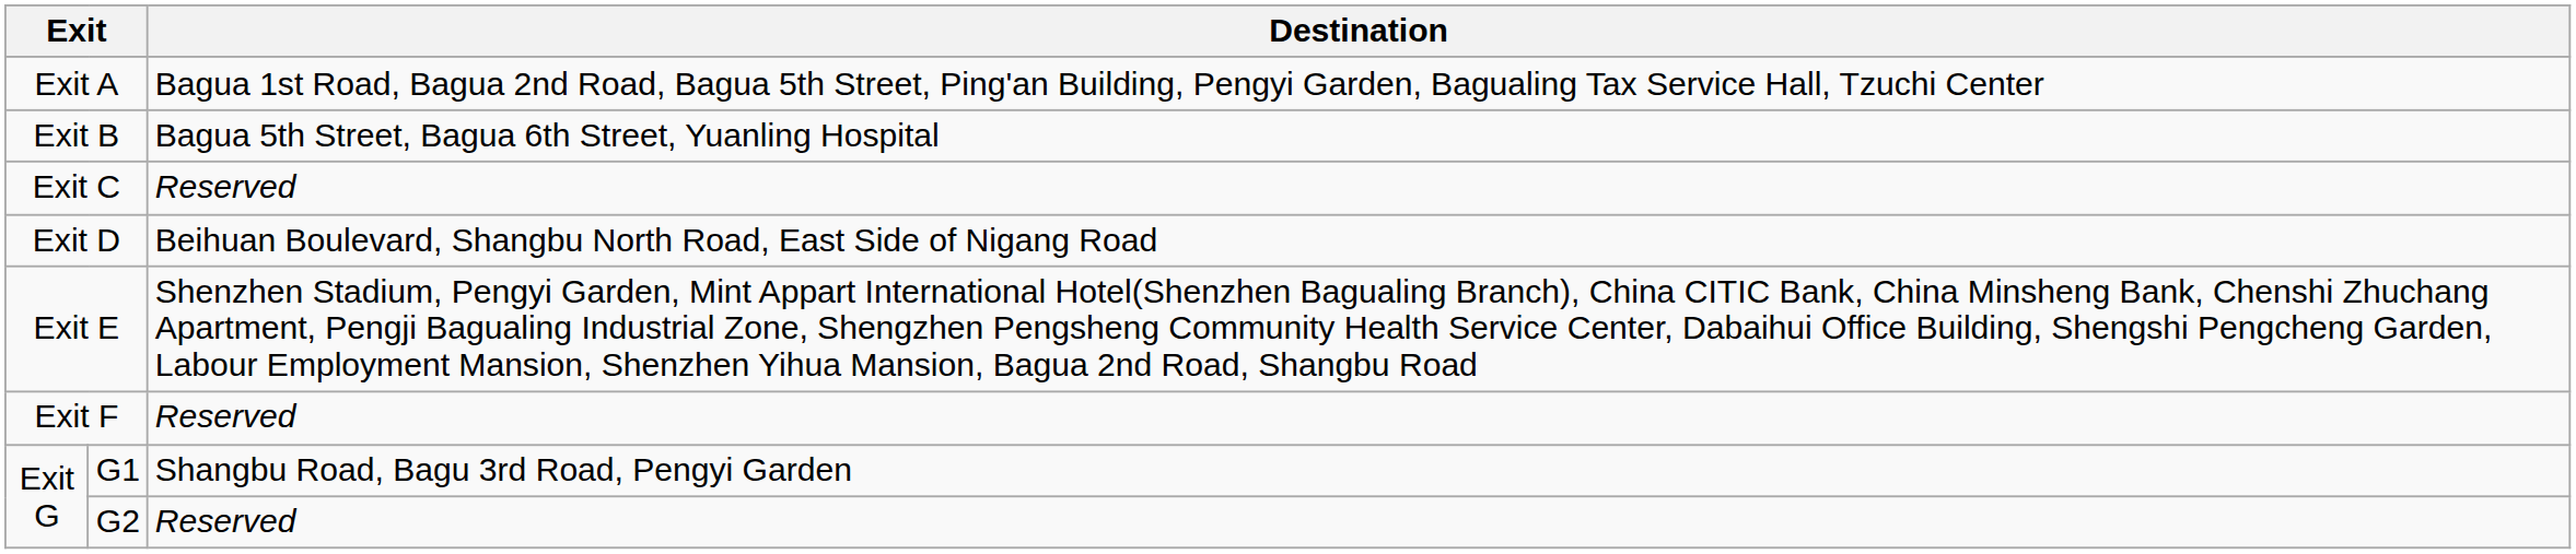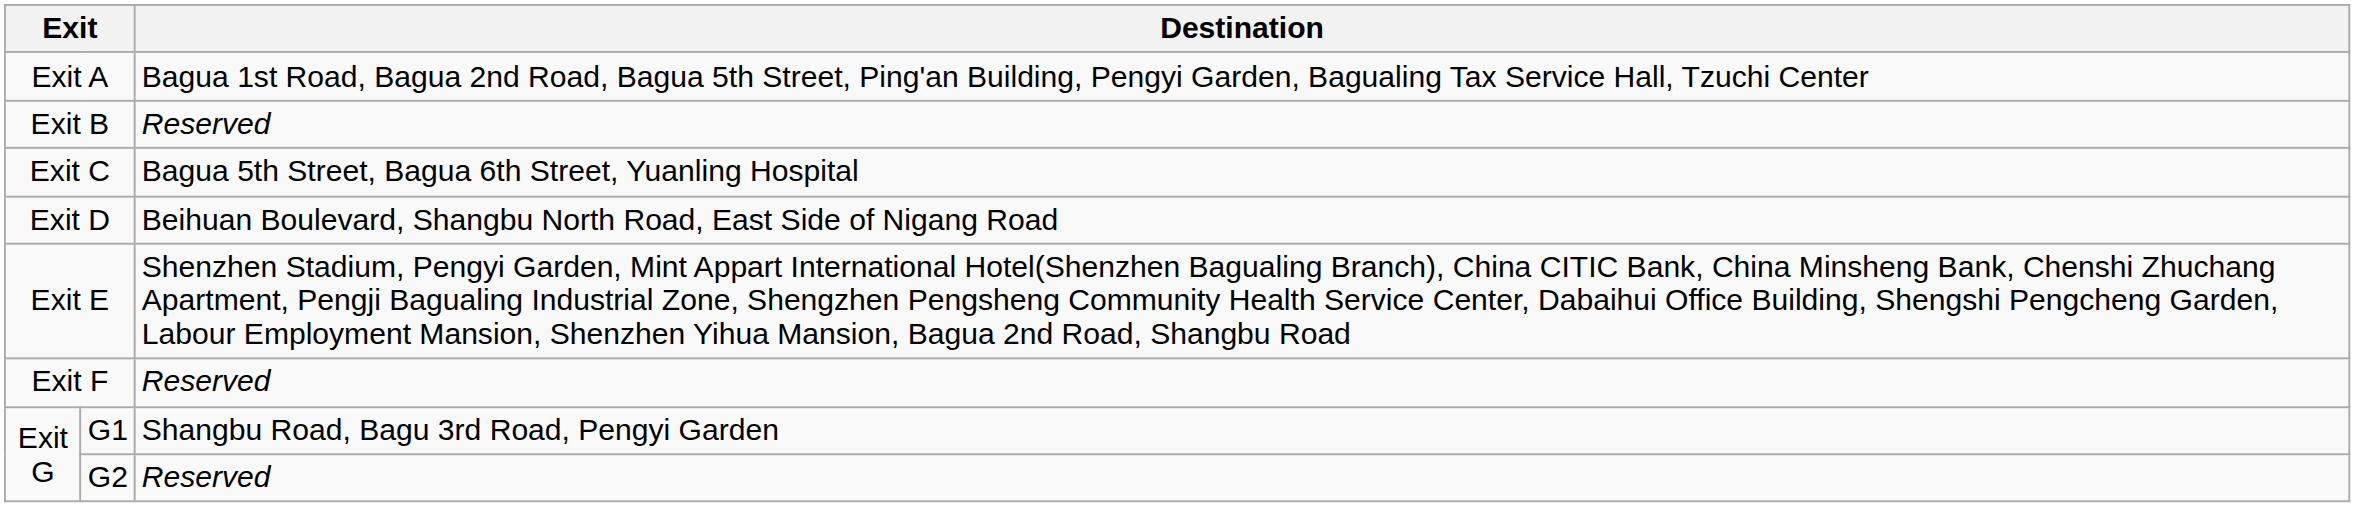Exit B | Destination: Bagua 5th Street, Bagua 6th Street, Yuanling Hospital -> Reserved
Exit C | Destination: Reserved -> Bagua 5th Street, Bagua 6th Street, Yuanling Hospital
